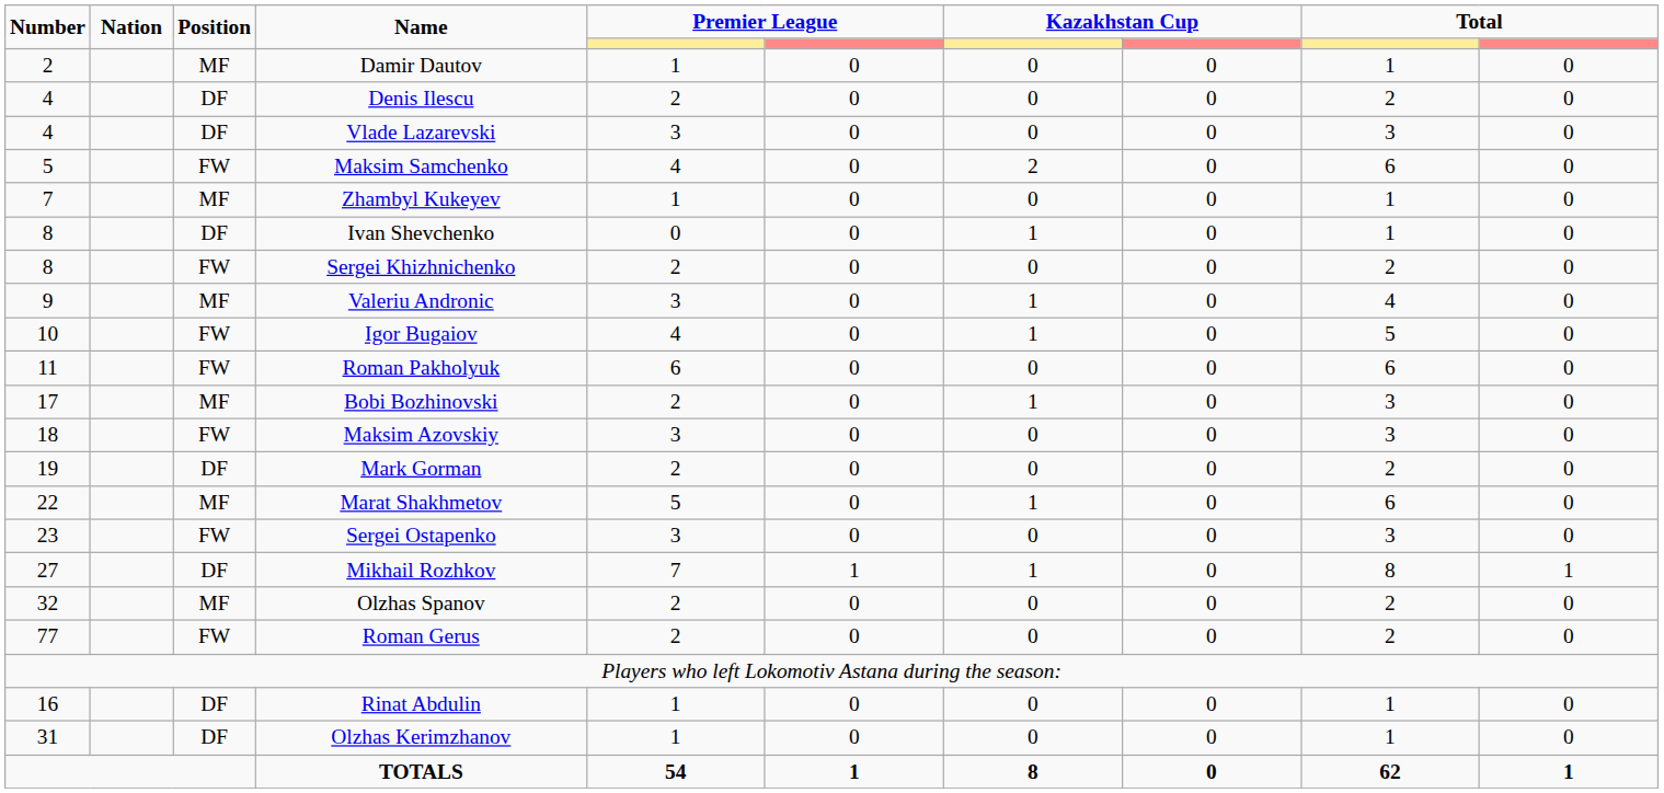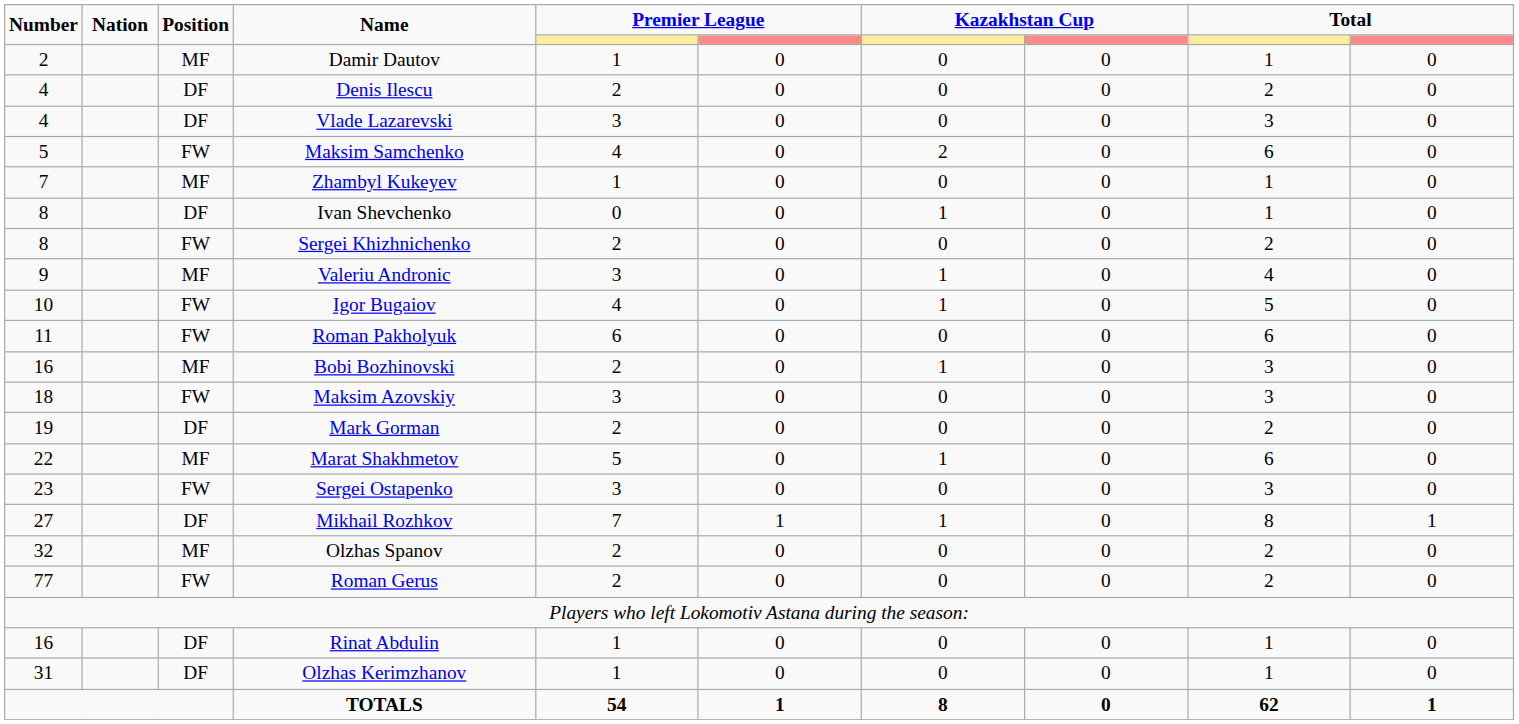Bobi Bozhinovski | Number: 17 -> 16
